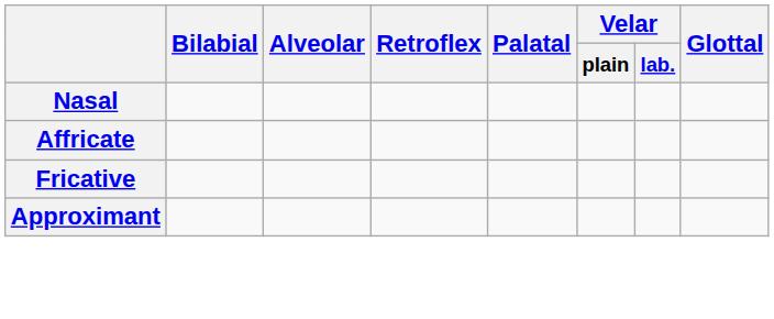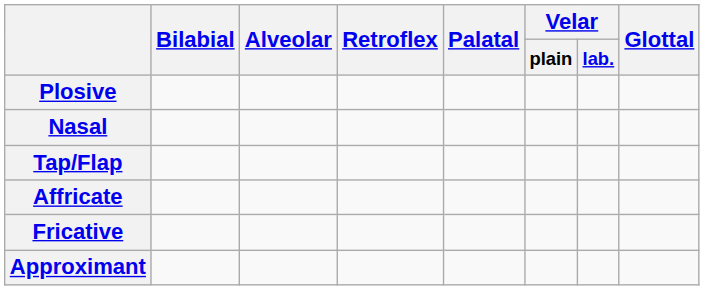+ row: Plosive
+ row: Tap/Flap
